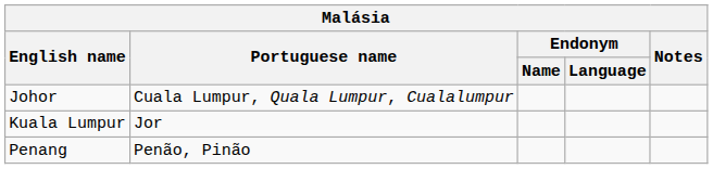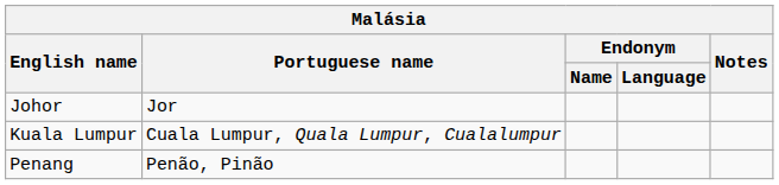Johor | Portuguese name: Cuala Lumpur, Quala Lumpur, Cualalumpur -> Jor
Kuala Lumpur | Portuguese name: Jor -> Cuala Lumpur, Quala Lumpur, Cualalumpur
